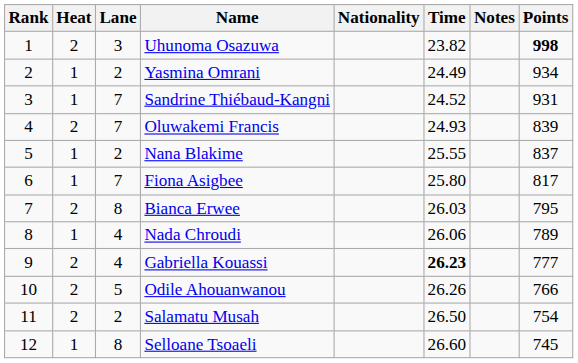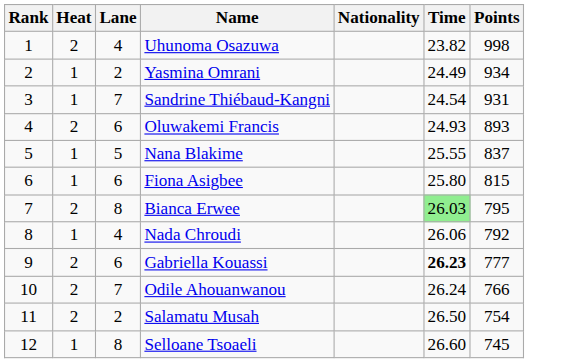- column: Notes
Uhunoma Osazuwa | Lane: 3 -> 4
Uhunoma Osazuwa | Points: bold -> normal
Sandrine Thiébaud-Kangni | Time: 24.52 -> 24.54
Oluwakemi Francis | Lane: 7 -> 6
Oluwakemi Francis | Points: 839 -> 893
Nana Blakime | Lane: 2 -> 5
Fiona Asigbee | Lane: 7 -> 6
Fiona Asigbee | Points: 817 -> 815
Bianca Erwee | Time: no background -> lightgreen background
Nada Chroudi | Points: 789 -> 792
Gabriella Kouassi | Lane: 4 -> 6
Odile Ahouanwanou | Lane: 5 -> 7
Odile Ahouanwanou | Time: 26.26 -> 26.24
